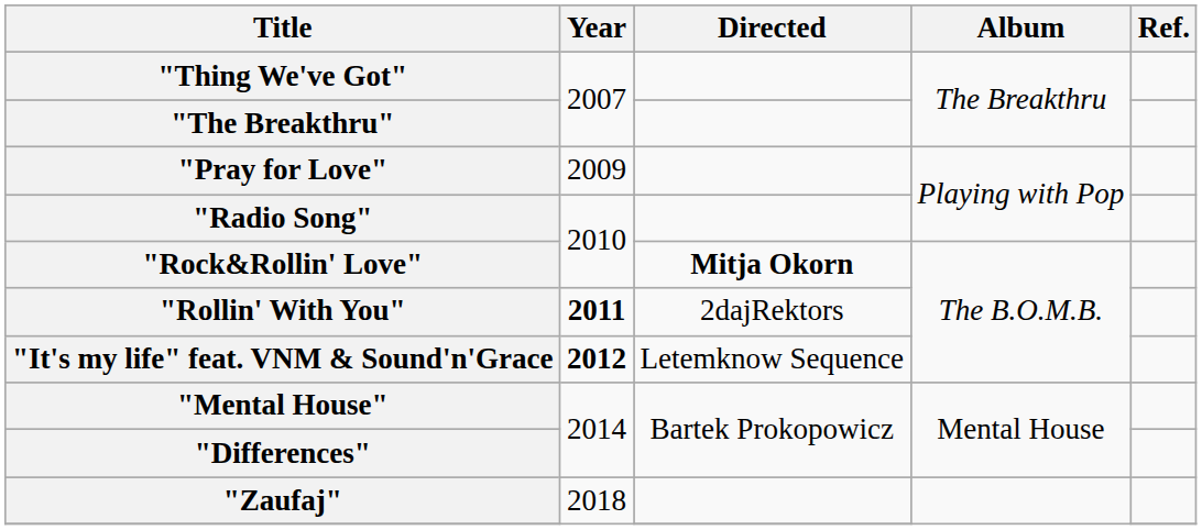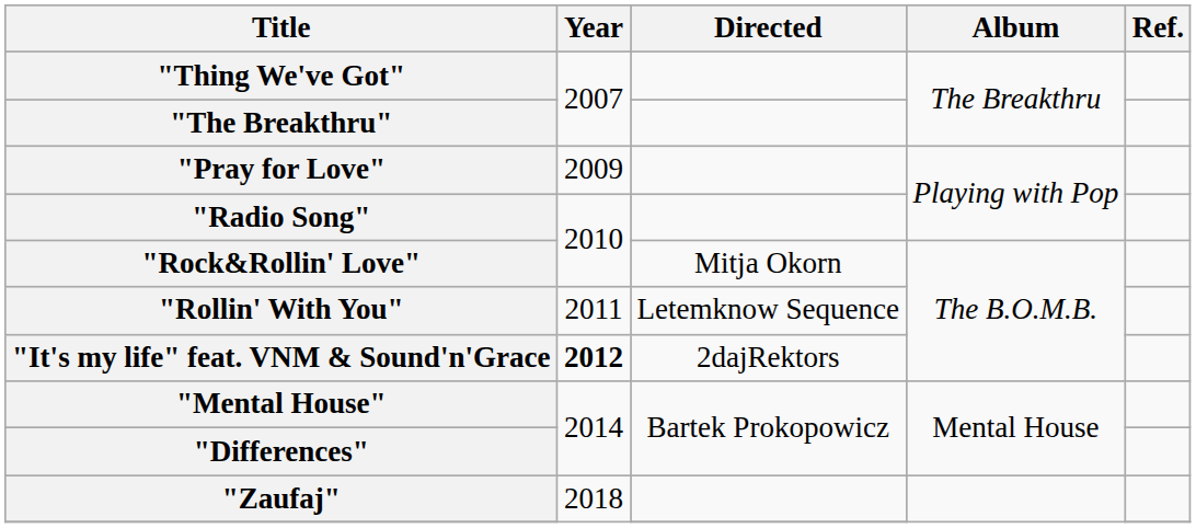"Rock&Rollin' Love" | Directed: bold -> normal
"Rollin' With You" | Year: bold -> normal
"Rollin' With You" | Directed: 2dajRektors -> Letemknow Sequence
"It's my life" feat. VNM & Sound'n'Grace | Directed: Letemknow Sequence -> 2dajRektors
